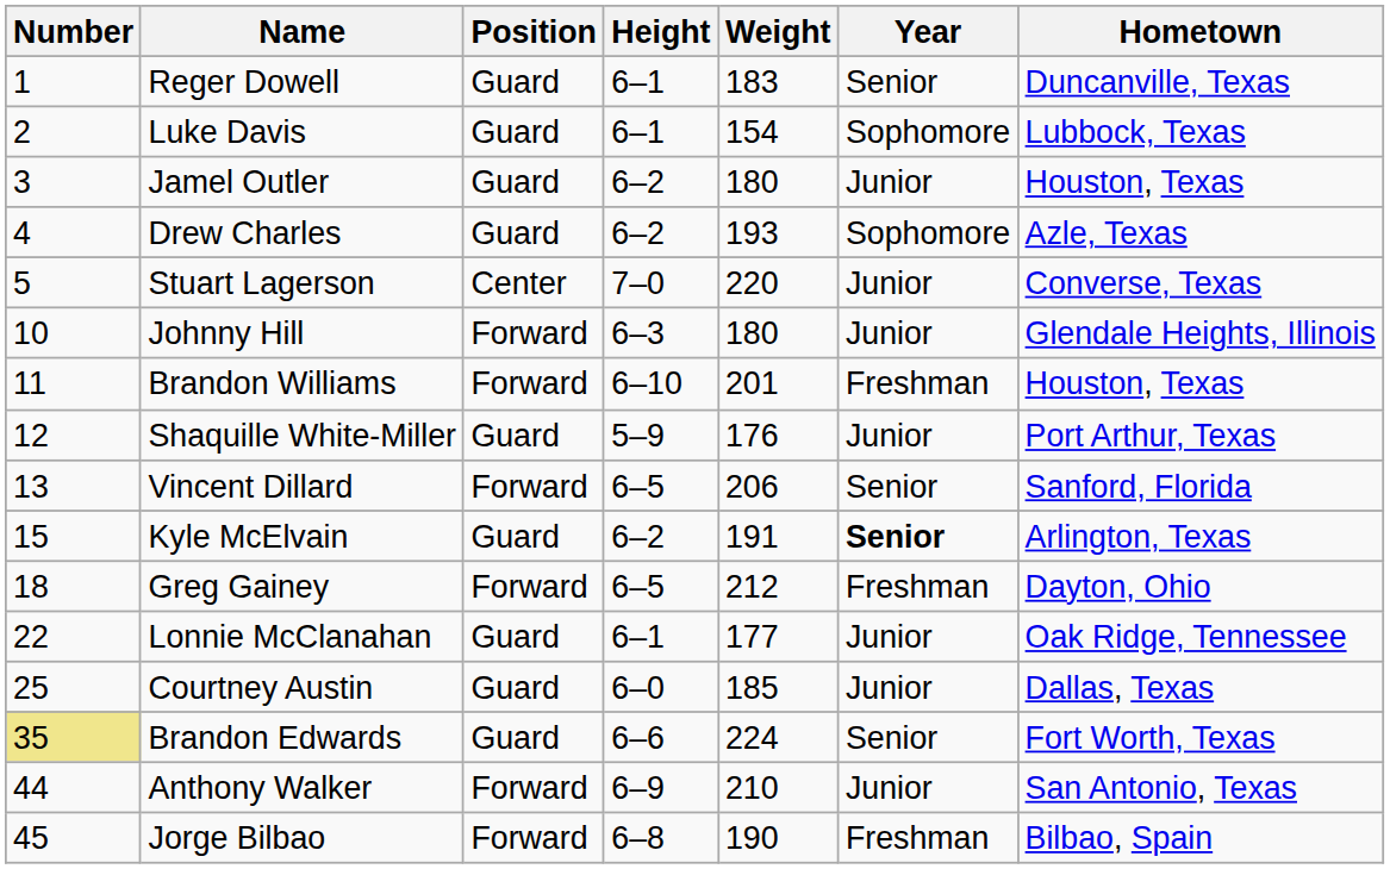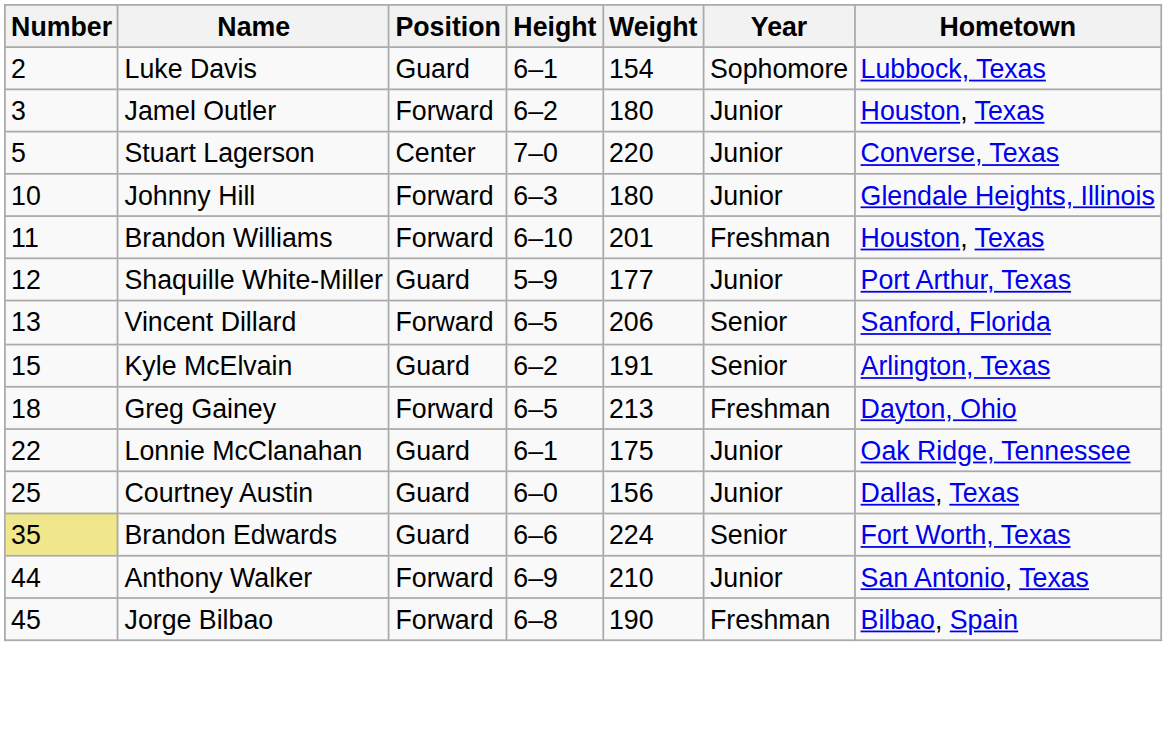- row: 1 | Reger Dowell | Guard | 6–1 | 183 | Senior | Duncanville, Texas
Jamel Outler | Position: Guard -> Forward
- row: 4 | Drew Charles | Guard | 6–2 | 193 | Sophomore | Azle, Texas
Shaquille White-Miller | Weight: 176 -> 177
Kyle McElvain | Year: bold -> normal
Greg Gainey | Weight: 212 -> 213
Lonnie McClanahan | Weight: 177 -> 175
Courtney Austin | Weight: 185 -> 156
